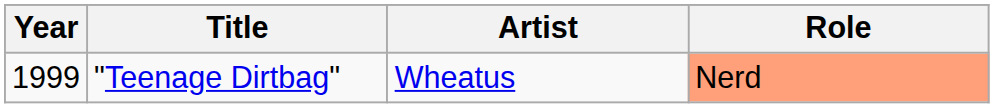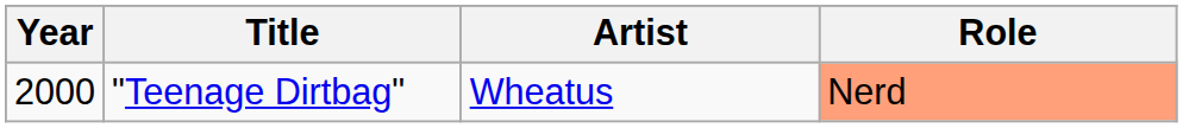"Teenage Dirtbag" | Year: 1999 -> 2000
